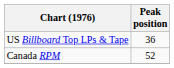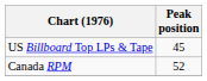US Billboard Top LPs & Tape | Peak position: 36 -> 45
